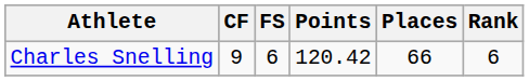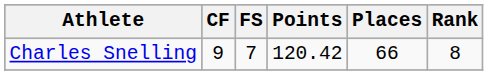Charles Snelling | FS: 6 -> 7
Charles Snelling | Rank: 6 -> 8
